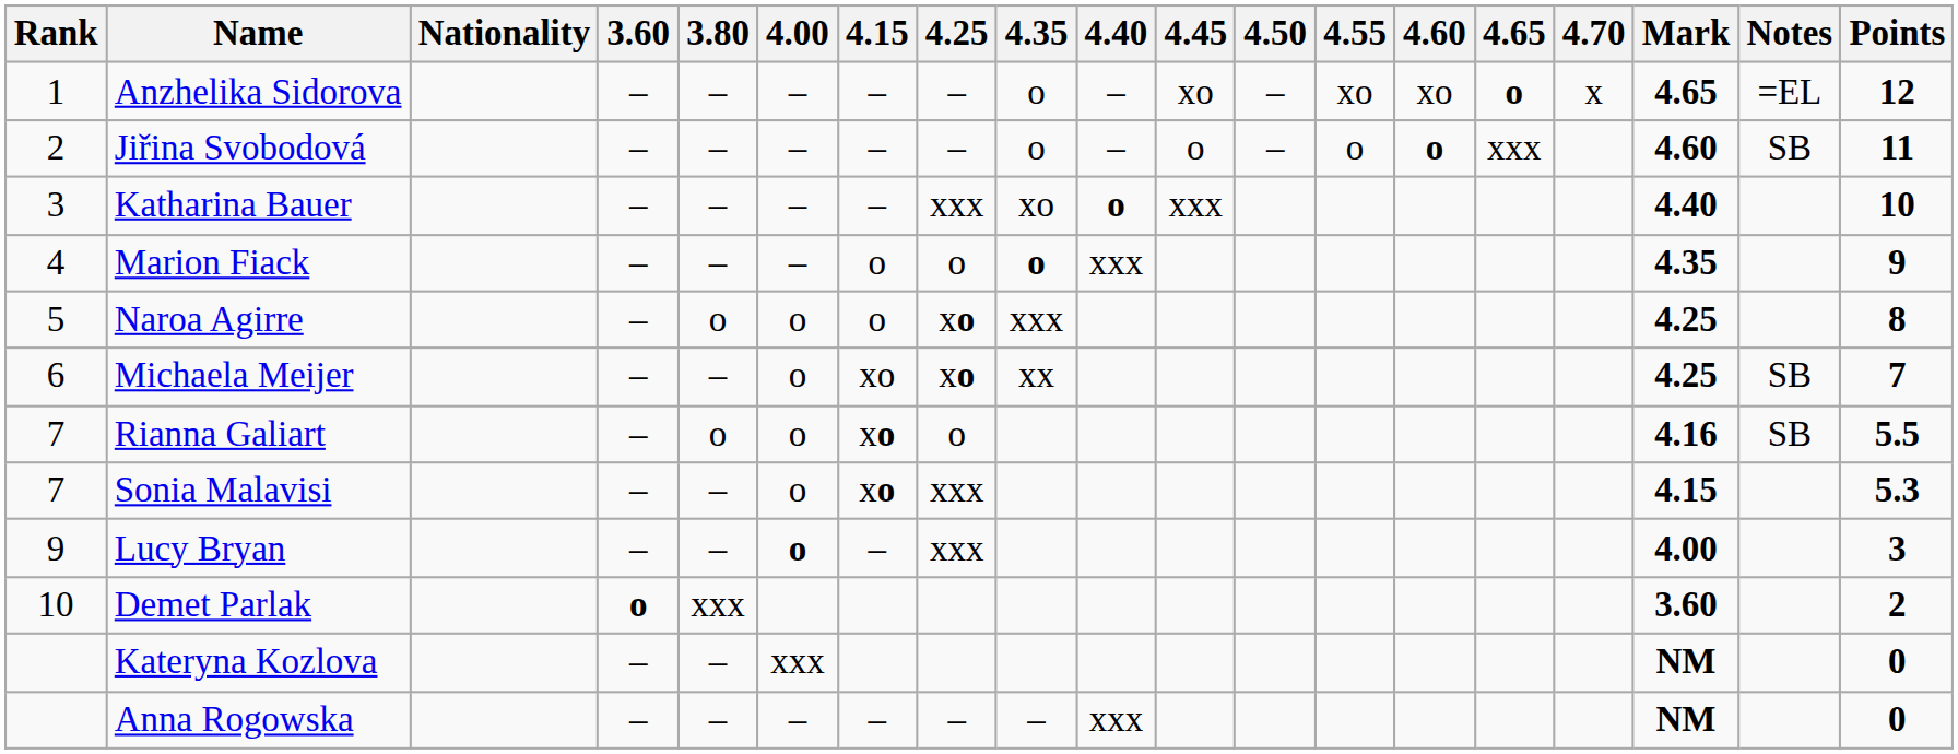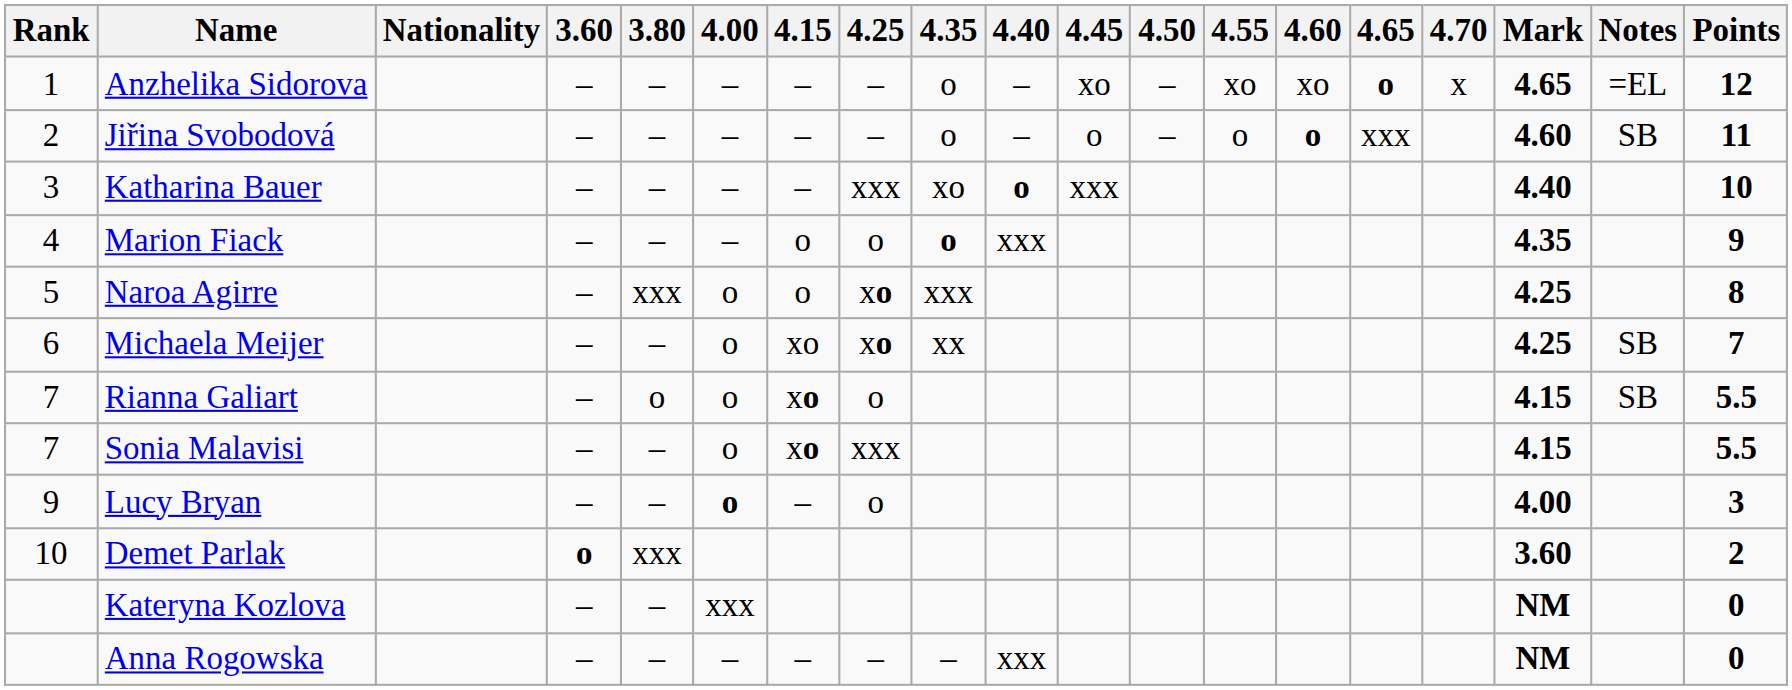Naroa Agirre | 3.80: o -> xxx
Rianna Galiart | Mark: 4.16 -> 4.15
Sonia Malavisi | Points: 5.3 -> 5.5
Lucy Bryan | 4.25: xxx -> o
